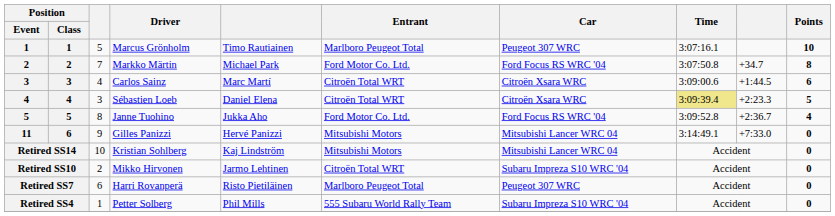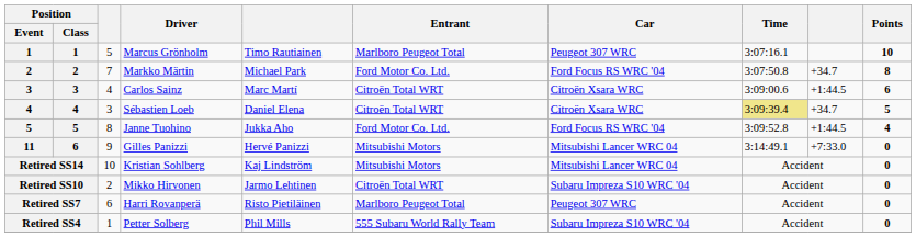Sébastien Loeb | column 9: +2:23.3 -> +34.7
Janne Tuohino | column 9: +2:36.7 -> +1:44.5
